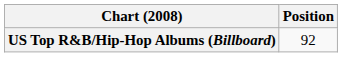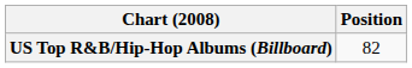US Top R&B/Hip-Hop Albums (Billboard) | Position: 92 -> 82
